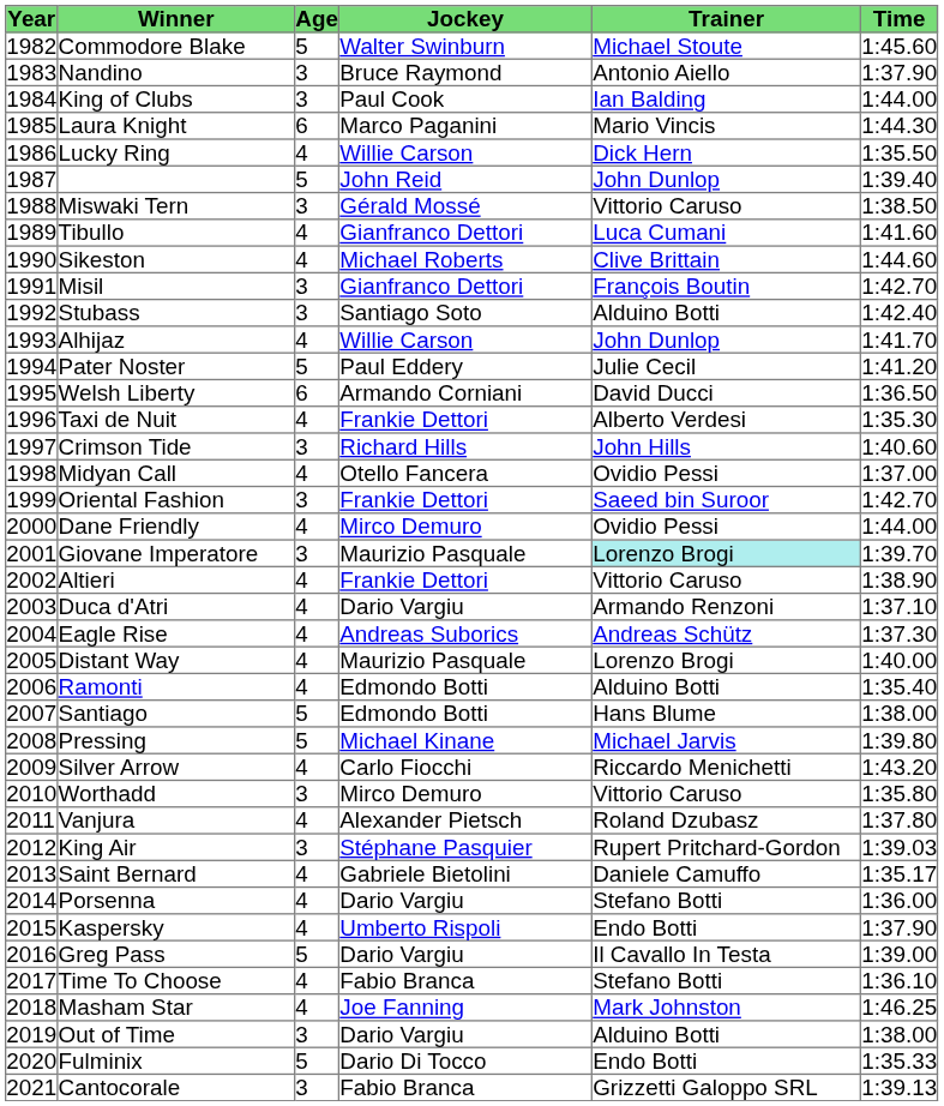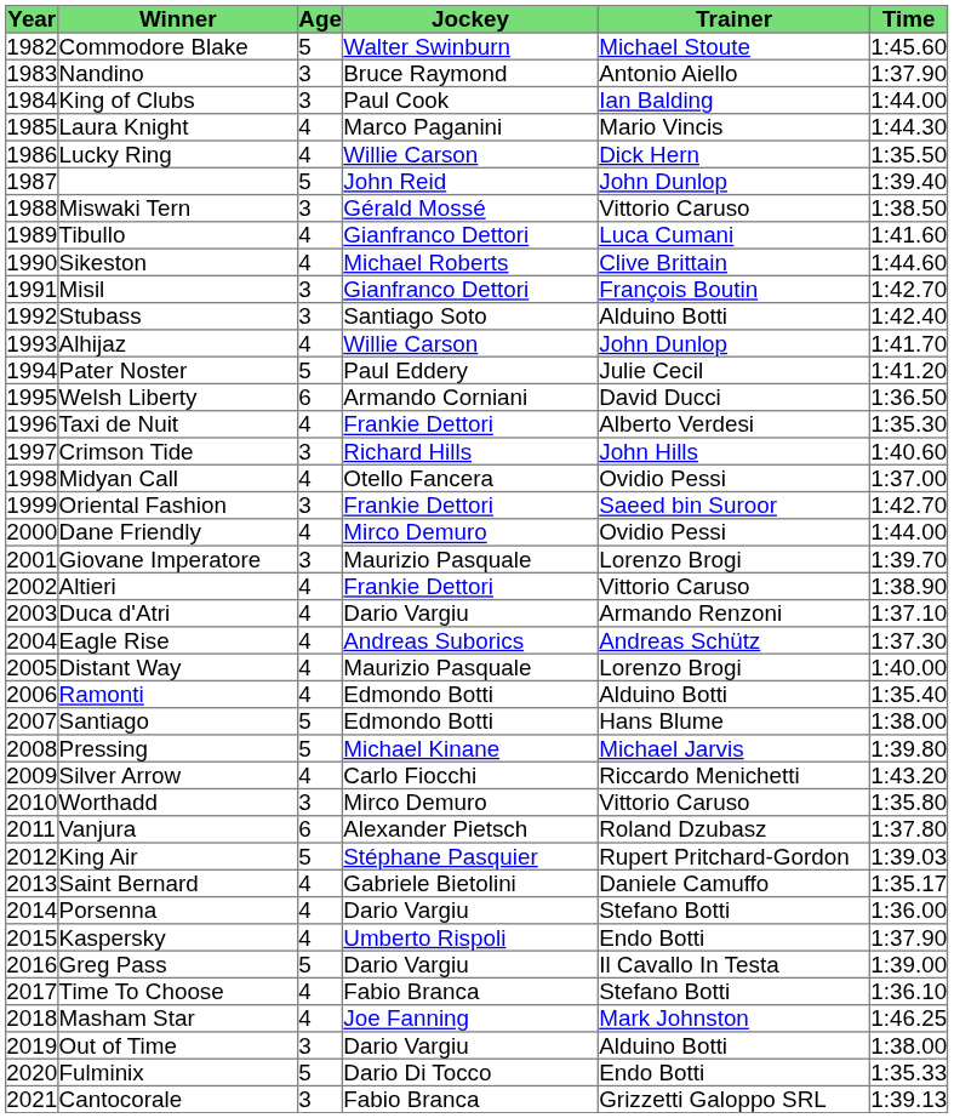Laura Knight | Age: 6 -> 4
Giovane Imperatore | Trainer: paleturquoise background -> no background
Vanjura | Age: 4 -> 6
King Air | Age: 3 -> 5
